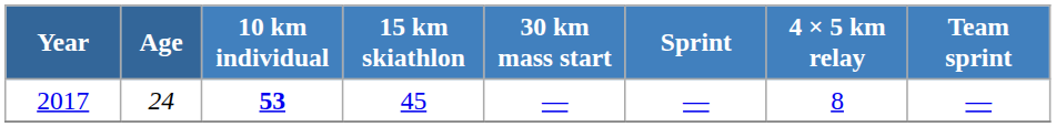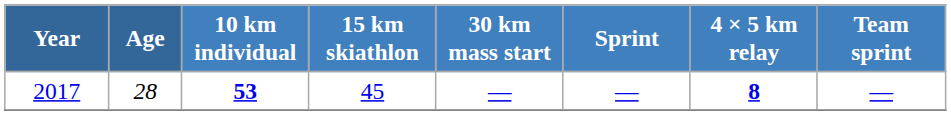2017 | Age: 24 -> 28
2017 | 4 × 5 km relay: normal -> bold
